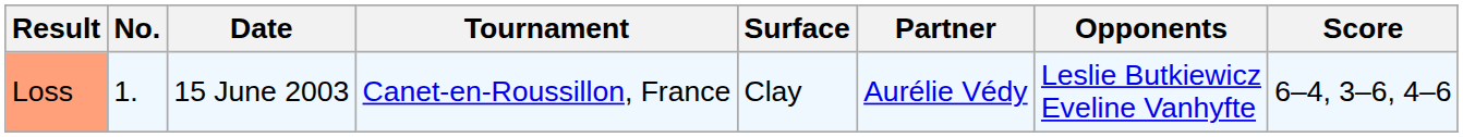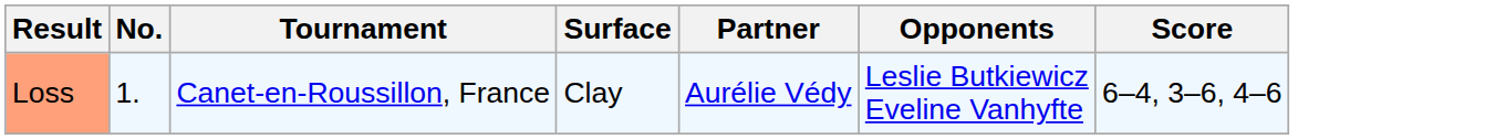- column: Date | 15 June 2003
